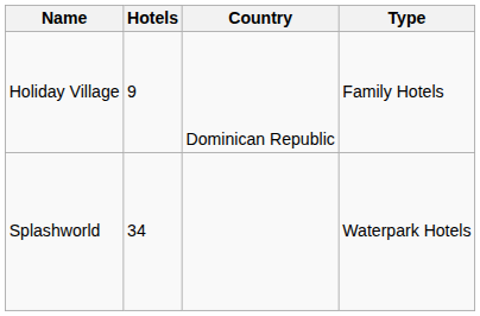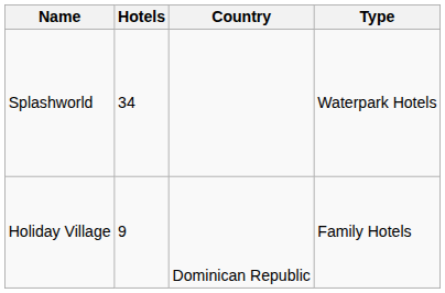rows swapped: Splashworld <-> Holiday Village
